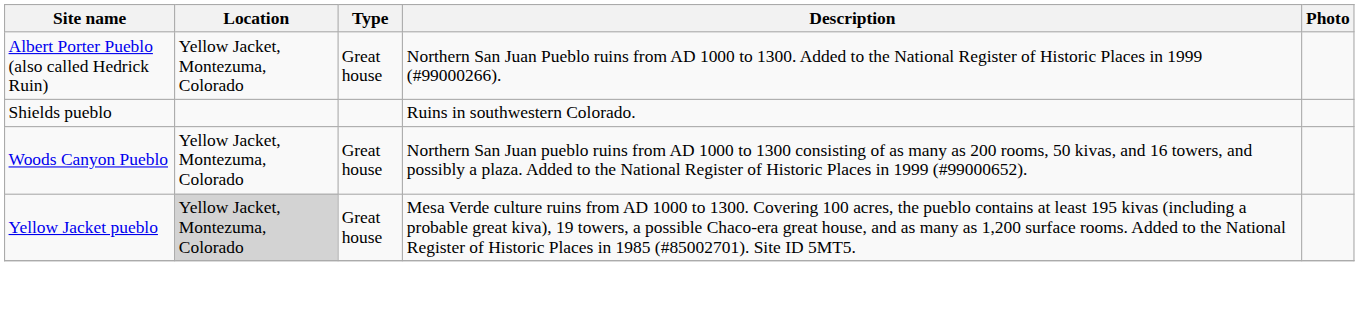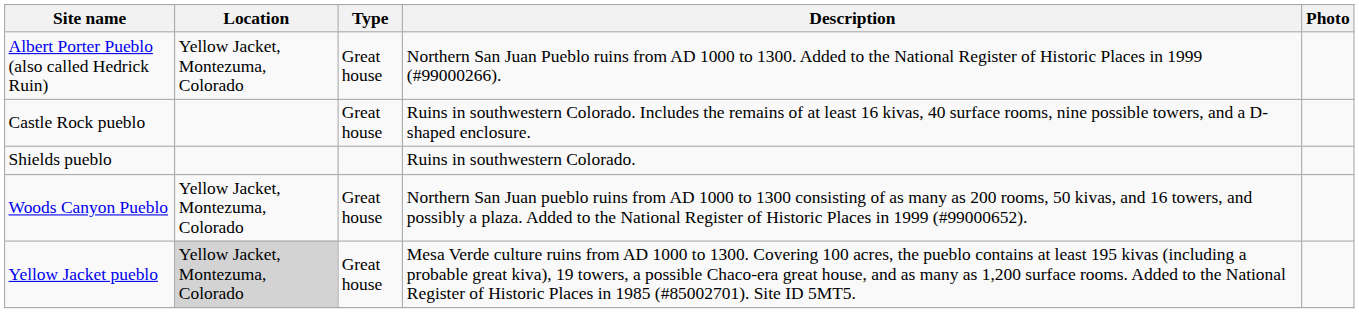+ row: Castle Rock pueblo | Great house | Ruins in southwestern Colorado. Includes the remains of at least 16 kivas, 40 surface rooms, nine possible towers, and a D-shaped enclosure.
